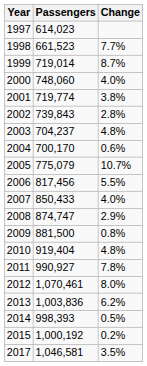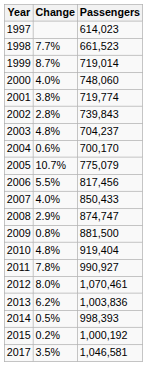columns swapped: Passengers <-> Change
